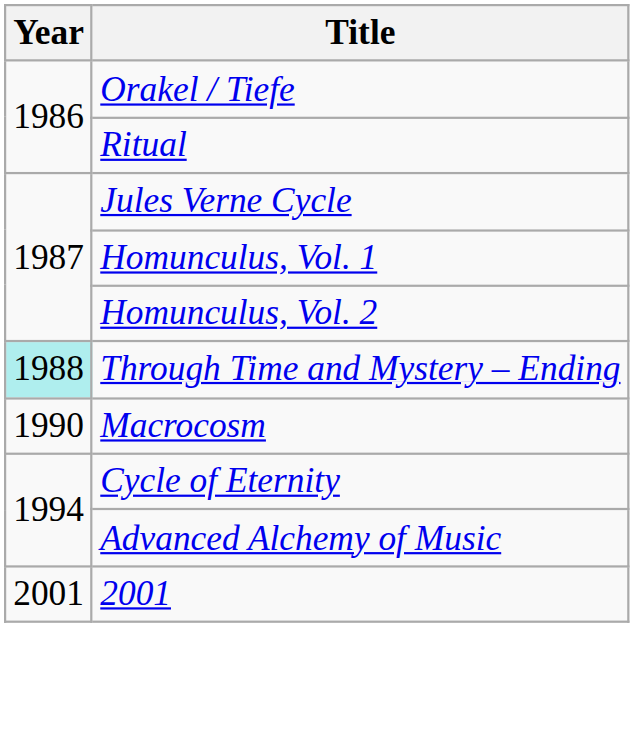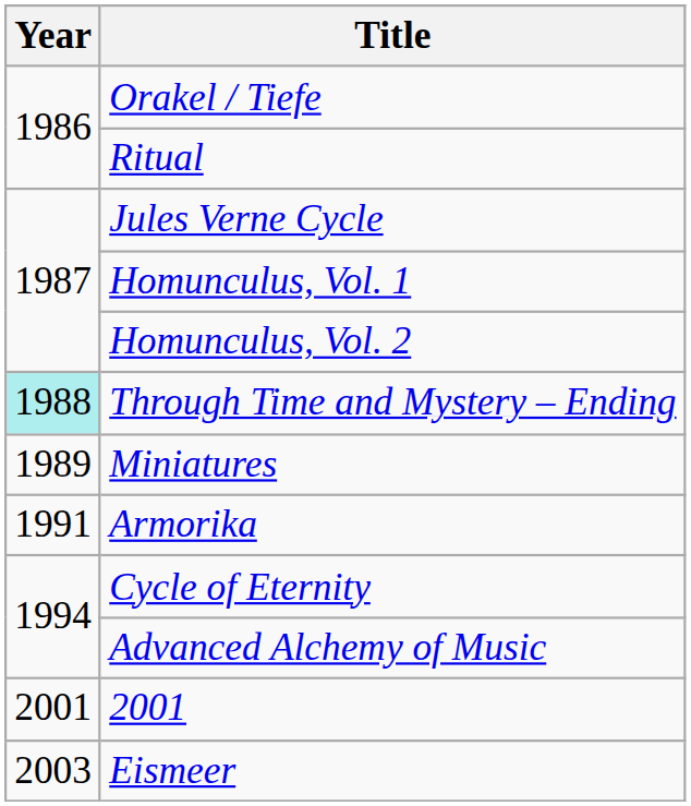+ row: 1989 | Miniatures
- row: 1990 | Macrocosm
+ row: 1991 | Armorika
+ row: 2003 | Eismeer
